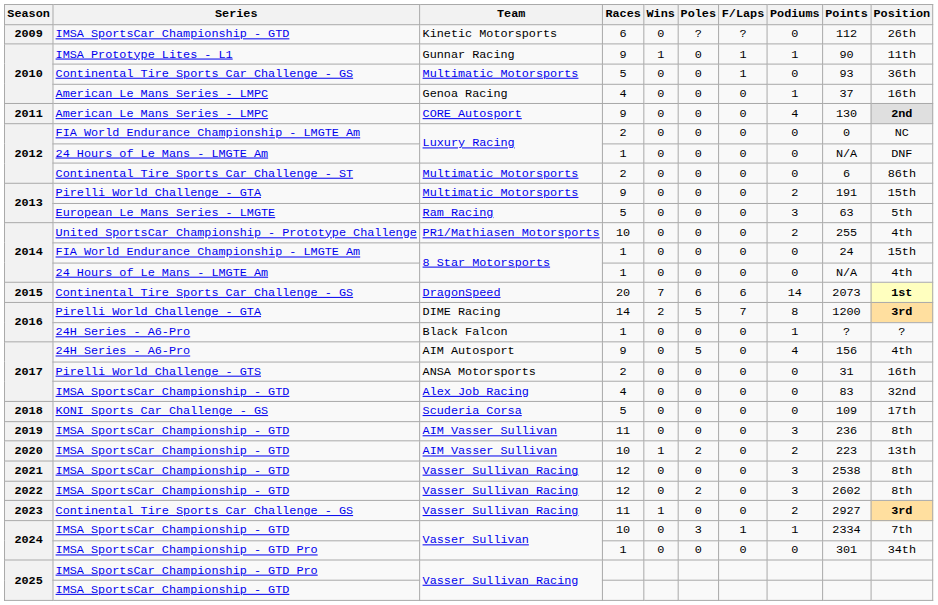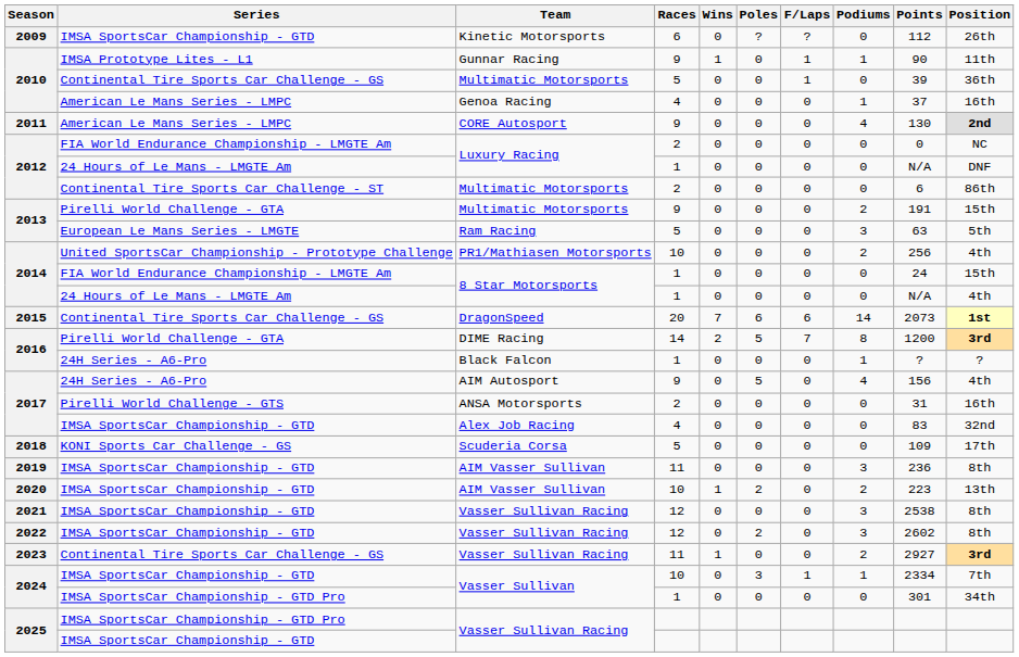Multimatic Motorsports / 5 | Points: 93 -> 39
PR1/Mathiasen Motorsports | Points: 255 -> 256
